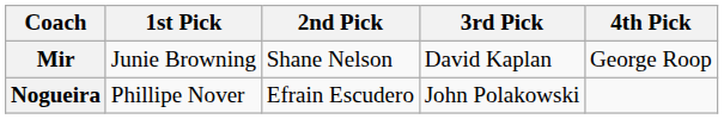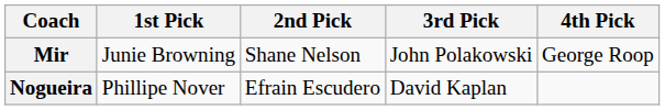Mir | 3rd Pick: David Kaplan -> John Polakowski
Nogueira | 3rd Pick: John Polakowski -> David Kaplan
